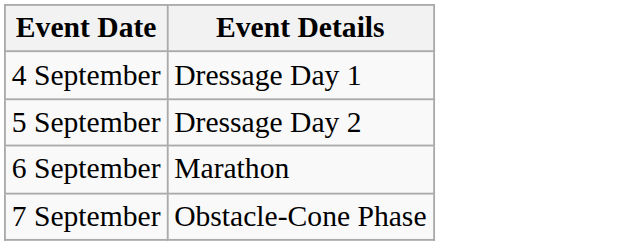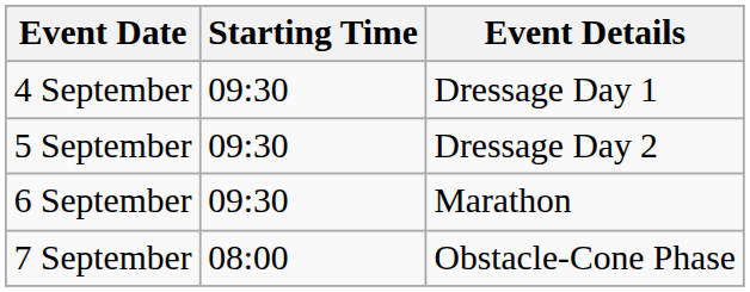+ column: Starting Time | 09:30 | 09:30 | 09:30 | 08:00
